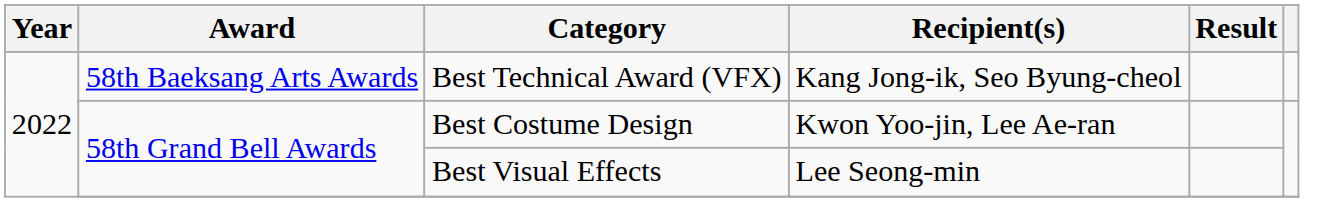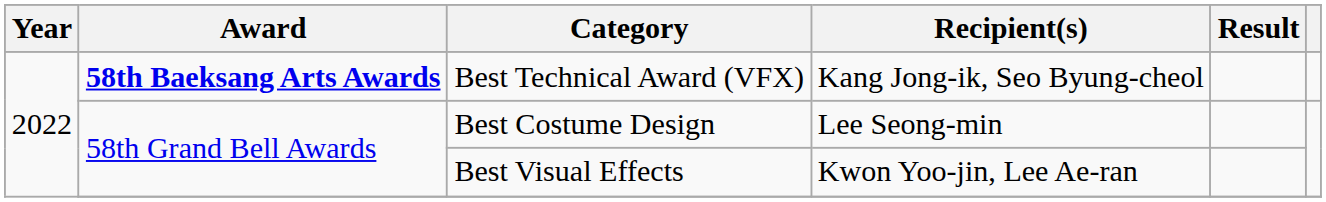Best Technical Award (VFX) | Award: normal -> bold
Best Costume Design | Recipient(s): Kwon Yoo-jin, Lee Ae-ran -> Lee Seong-min
Best Visual Effects | Recipient(s): Lee Seong-min -> Kwon Yoo-jin, Lee Ae-ran
